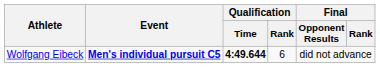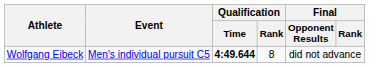Wolfgang Eibeck | Event: bold -> normal
Wolfgang Eibeck | Qualification / Rank: 6 -> 8
